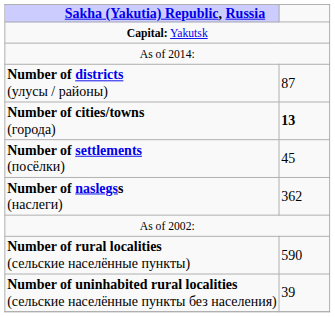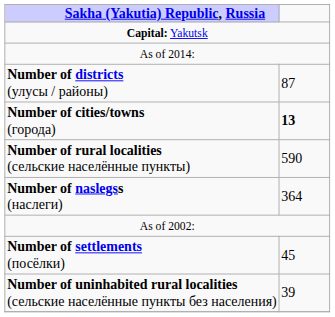rows swapped: Number of settlements (посёлки) <-> Number of rural localities (сельские населённые пункты)
Number of naslegss (наслеги) | column 2: 362 -> 364
